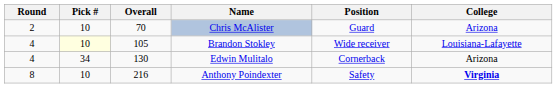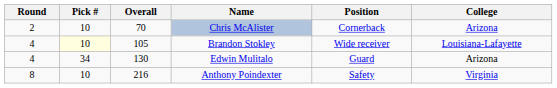Chris McAlister | Position: Guard -> Cornerback
Edwin Mulitalo | Position: Cornerback -> Guard
Anthony Poindexter | College: bold -> normal
